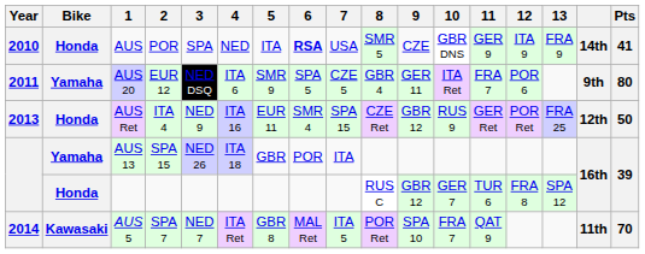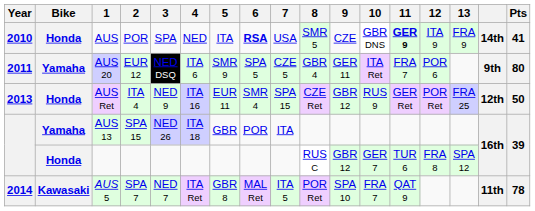AUS | 11: normal -> bold
AUS 5 | Pts: 70 -> 78
